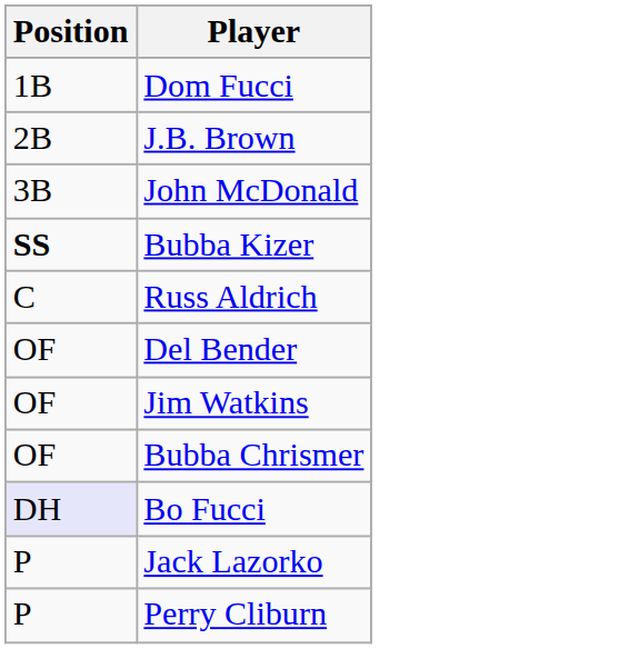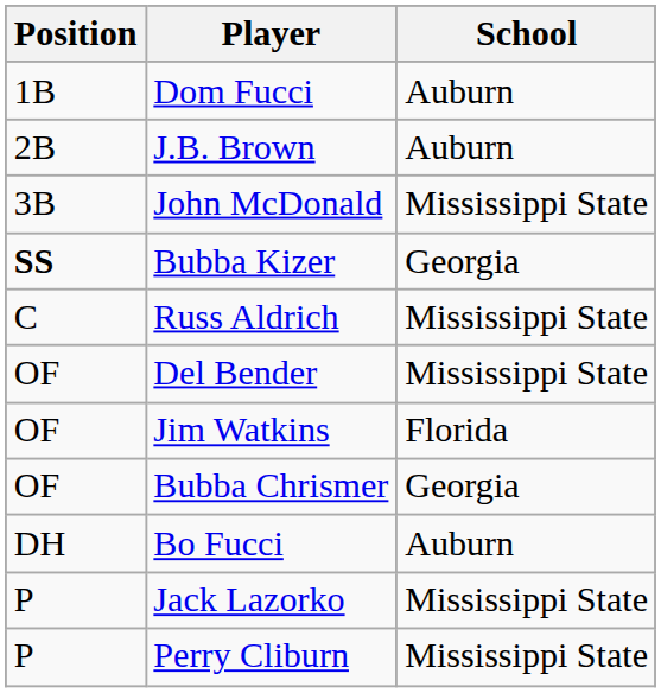+ column: School | Auburn | Auburn | Mississippi State | Georgia | Mississippi State | Mississippi State | Florida | Georgia | Auburn | Mississippi State | Mississippi State
Bo Fucci | Position: lavender background -> no background
